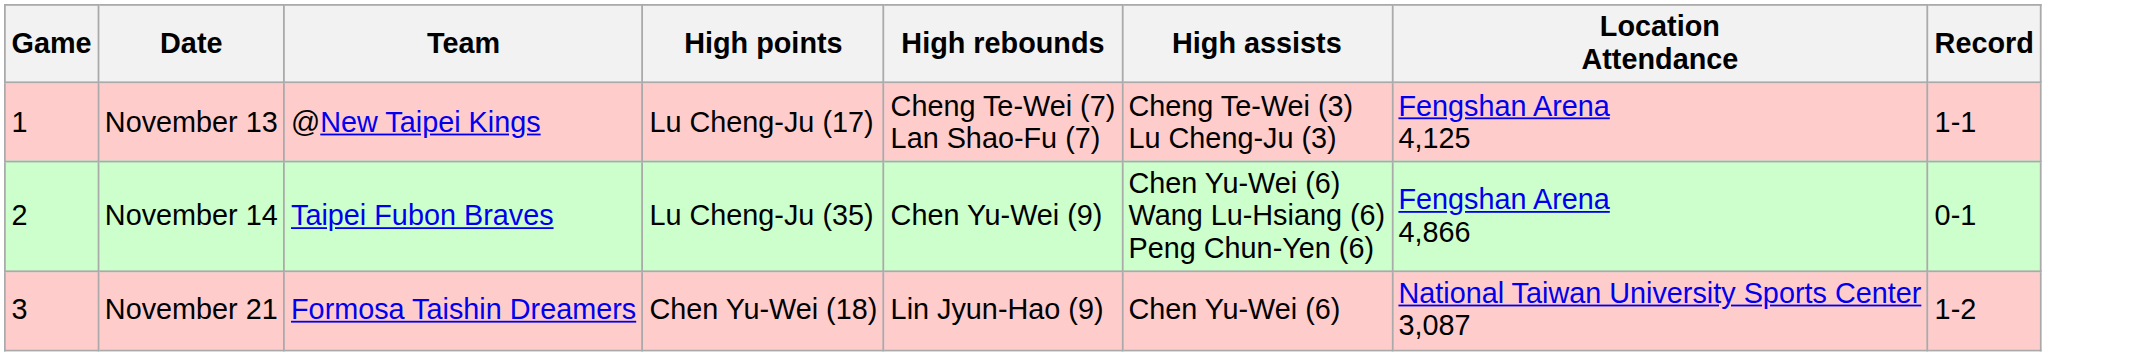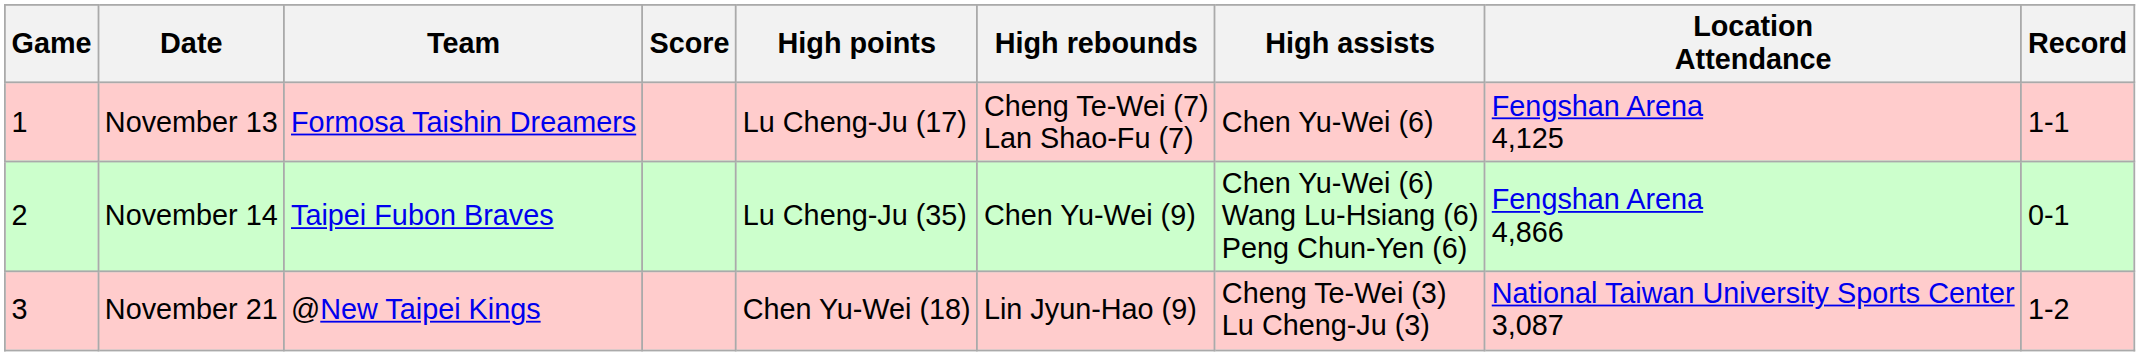+ column: Score
November 13 | Team: @New Taipei Kings -> Formosa Taishin Dreamers
November 13 | High assists: Cheng Te-Wei (3) Lu Cheng-Ju (3) -> Chen Yu-Wei (6)
November 21 | Team: Formosa Taishin Dreamers -> @New Taipei Kings
November 21 | High assists: Chen Yu-Wei (6) -> Cheng Te-Wei (3) Lu Cheng-Ju (3)
